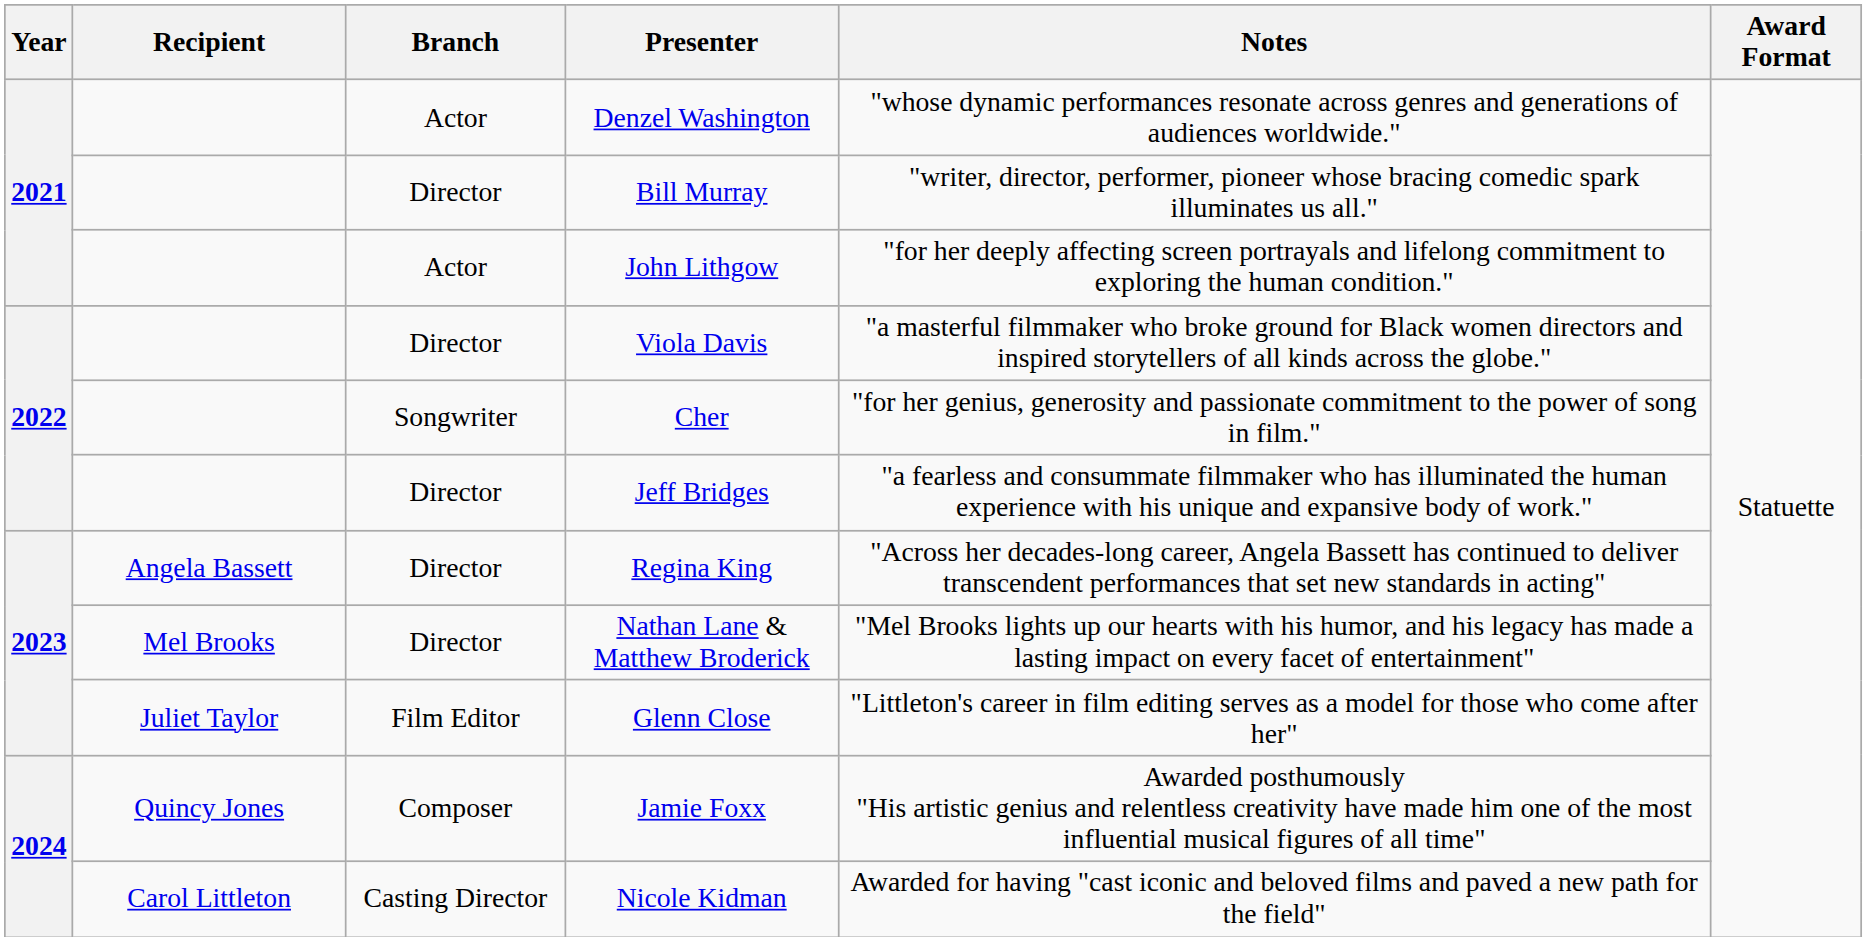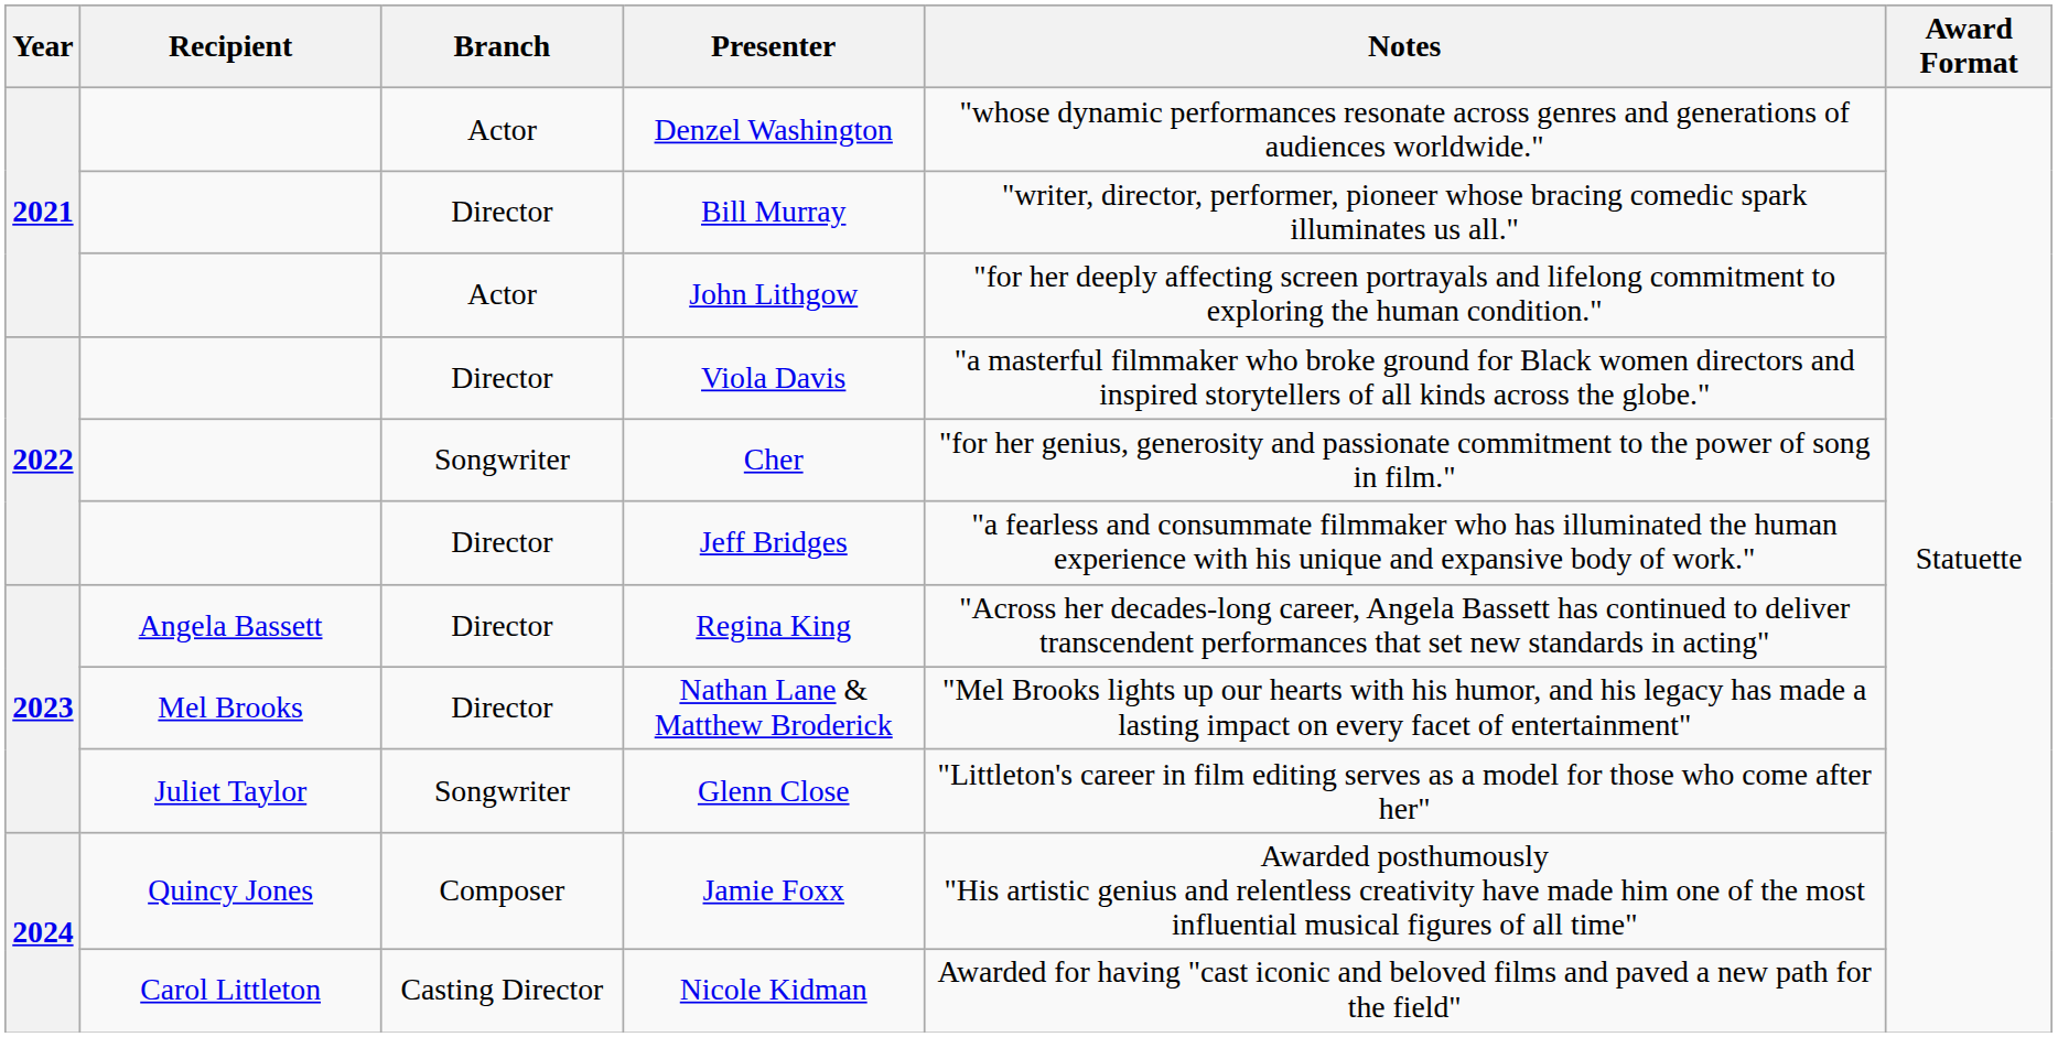Glenn Close | Branch: Film Editor -> Songwriter
